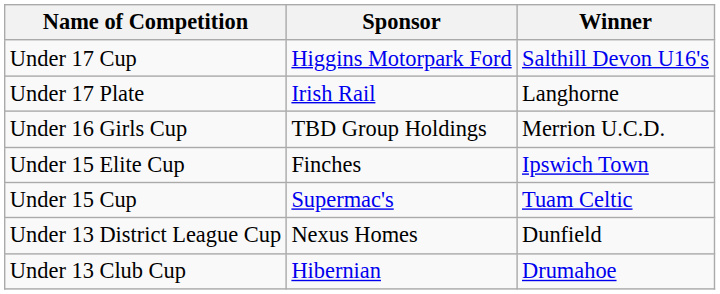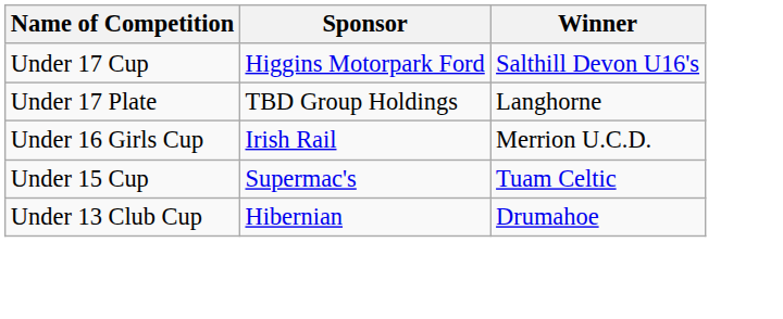Under 17 Plate | Sponsor: Irish Rail -> TBD Group Holdings
Under 16 Girls Cup | Sponsor: TBD Group Holdings -> Irish Rail
- row: Under 15 Elite Cup | Finches | Ipswich Town
- row: Under 13 District League Cup | Nexus Homes | Dunfield
